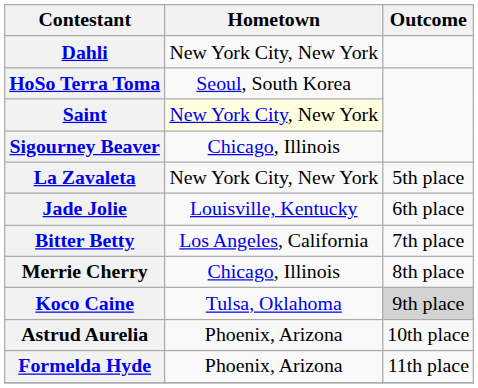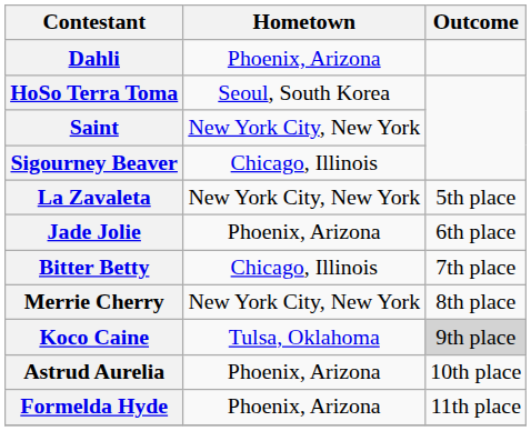Dahli | Hometown: New York City, New York -> Phoenix, Arizona
Saint | Hometown: lightyellow background -> no background
Jade Jolie | Hometown: Louisville, Kentucky -> Phoenix, Arizona
Bitter Betty | Hometown: Los Angeles, California -> Chicago, Illinois
Merrie Cherry | Hometown: Chicago, Illinois -> New York City, New York
